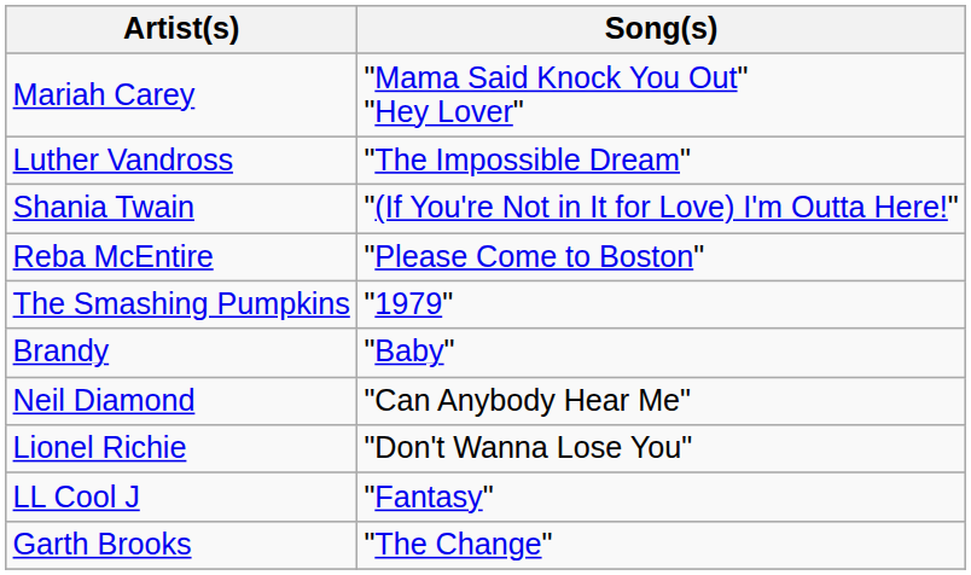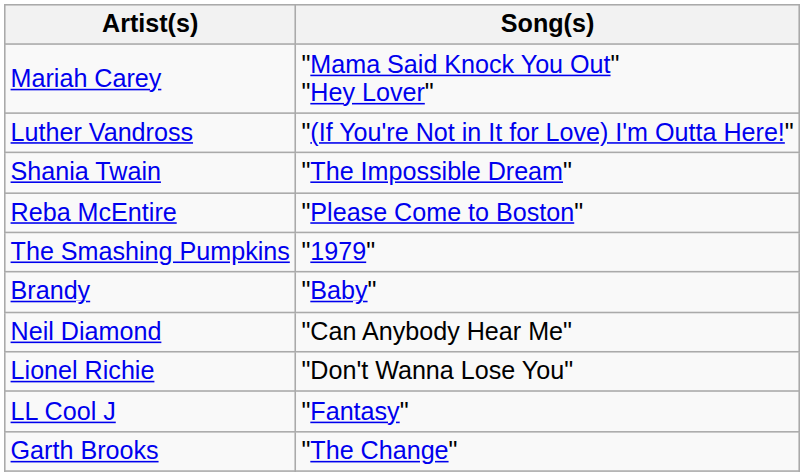Luther Vandross | Song(s): "The Impossible Dream" -> "(If You're Not in It for Love) I'm Outta Here!"
Shania Twain | Song(s): "(If You're Not in It for Love) I'm Outta Here!" -> "The Impossible Dream"
